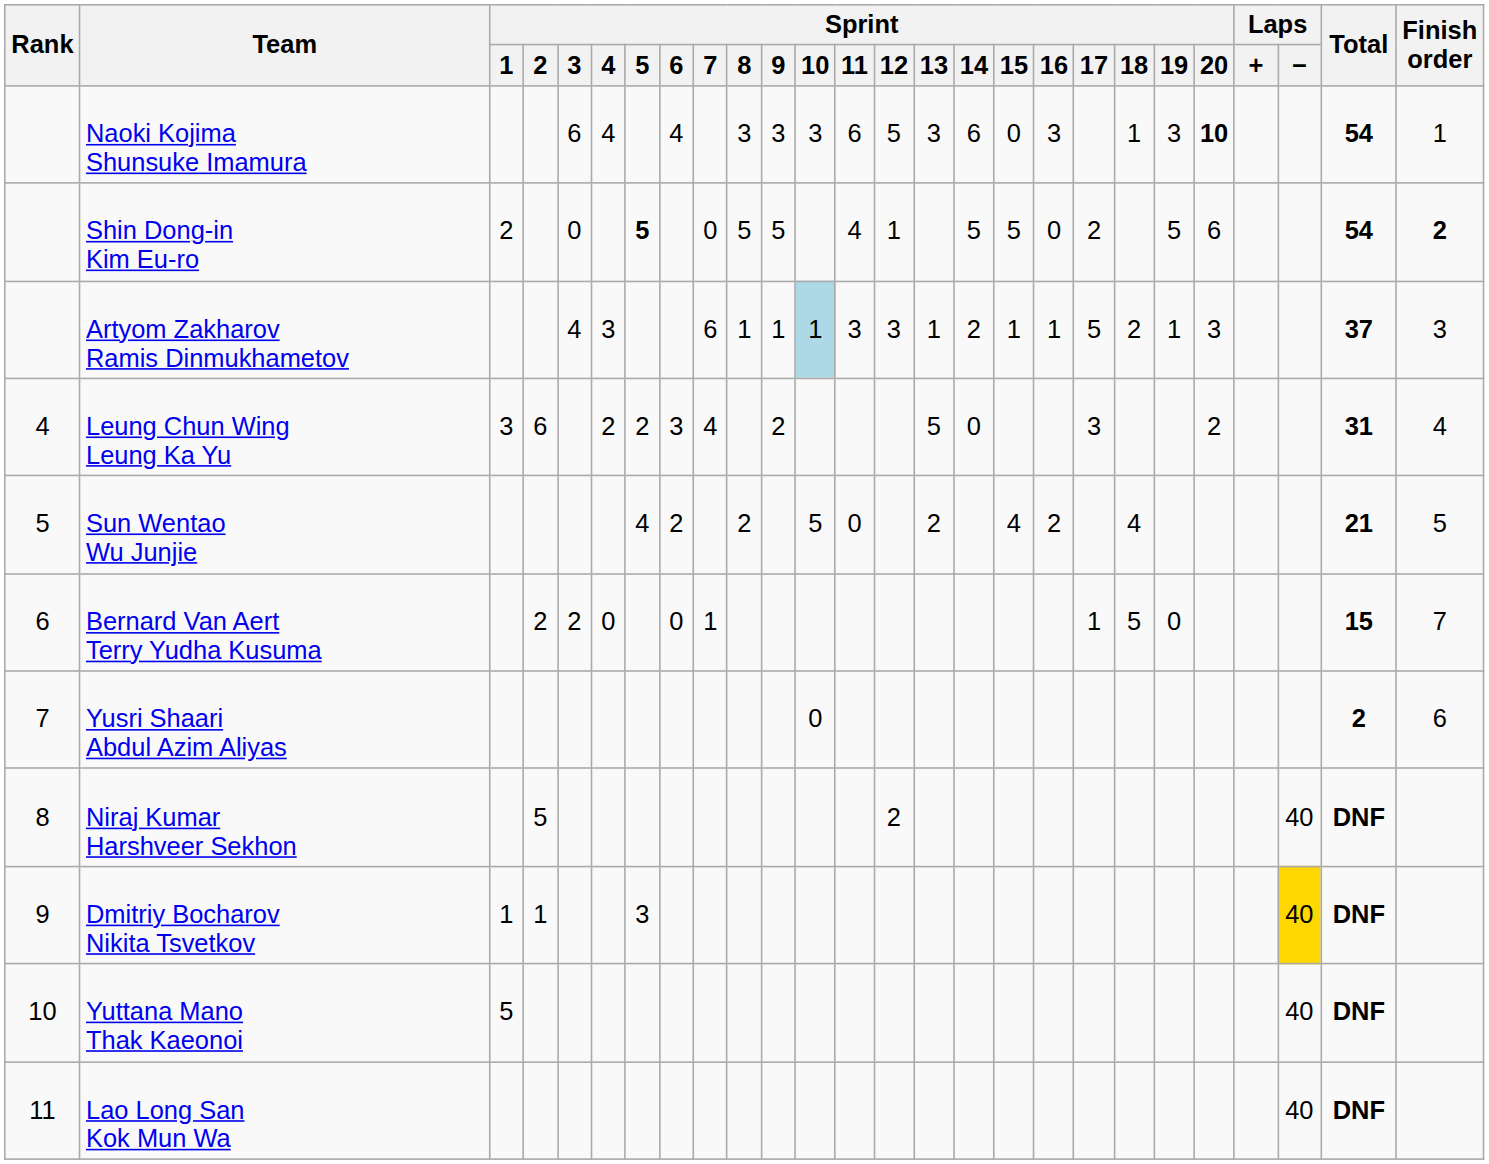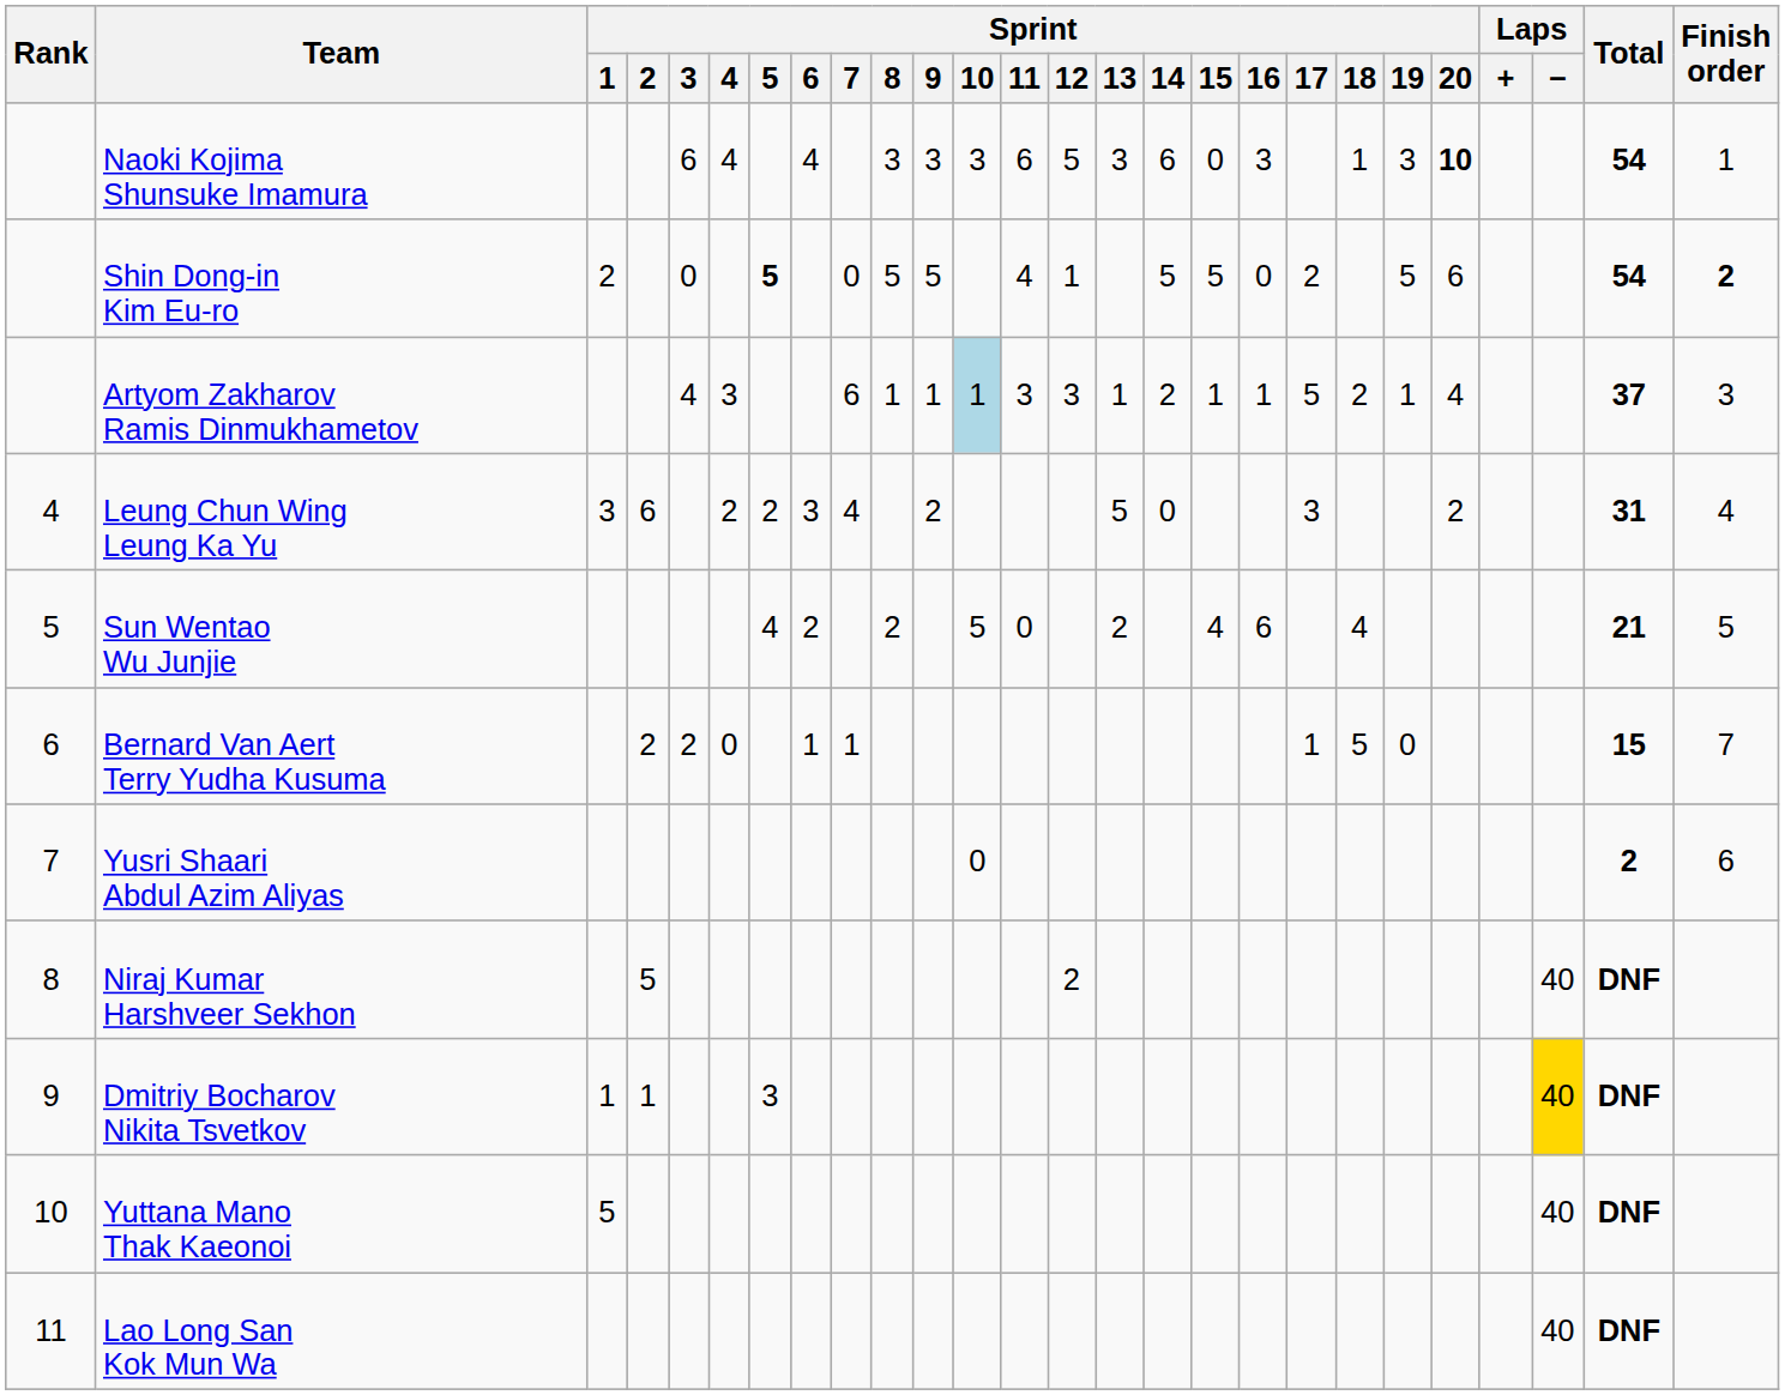Artyom Zakharov Ramis Dinmukhametov | Sprint / 20: 3 -> 4
Sun Wentao Wu Junjie | Sprint / 16: 2 -> 6
Bernard Van Aert Terry Yudha Kusuma | Sprint / 6: 0 -> 1
